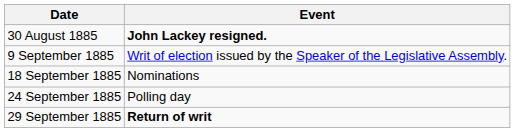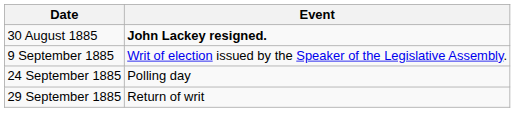- row: 18 September 1885 | Nominations
29 September 1885 | Event: bold -> normal
